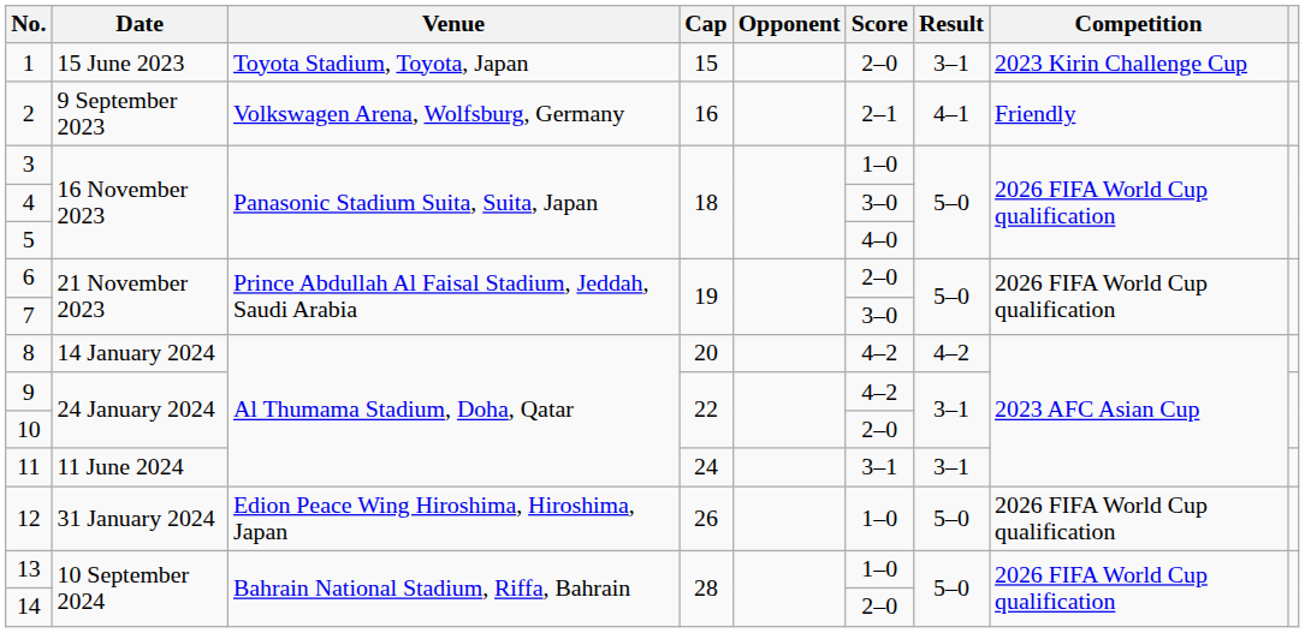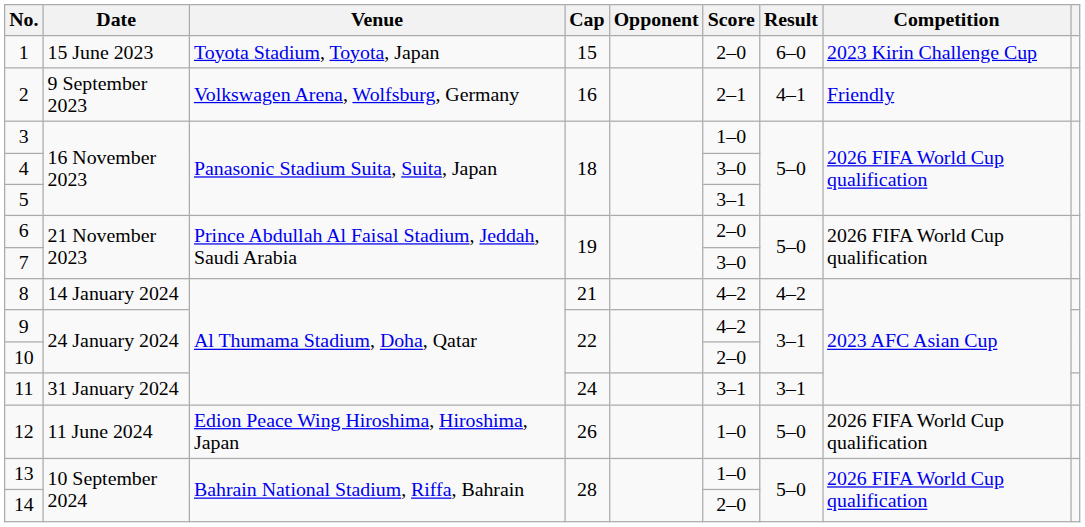1 | Result: 3–1 -> 6–0
5 | Score: 4–0 -> 3–1
8 | Cap: 20 -> 21
11 | Date: 11 June 2024 -> 31 January 2024
12 | Date: 31 January 2024 -> 11 June 2024
